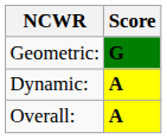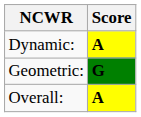rows swapped: Geometric: <-> Dynamic:
